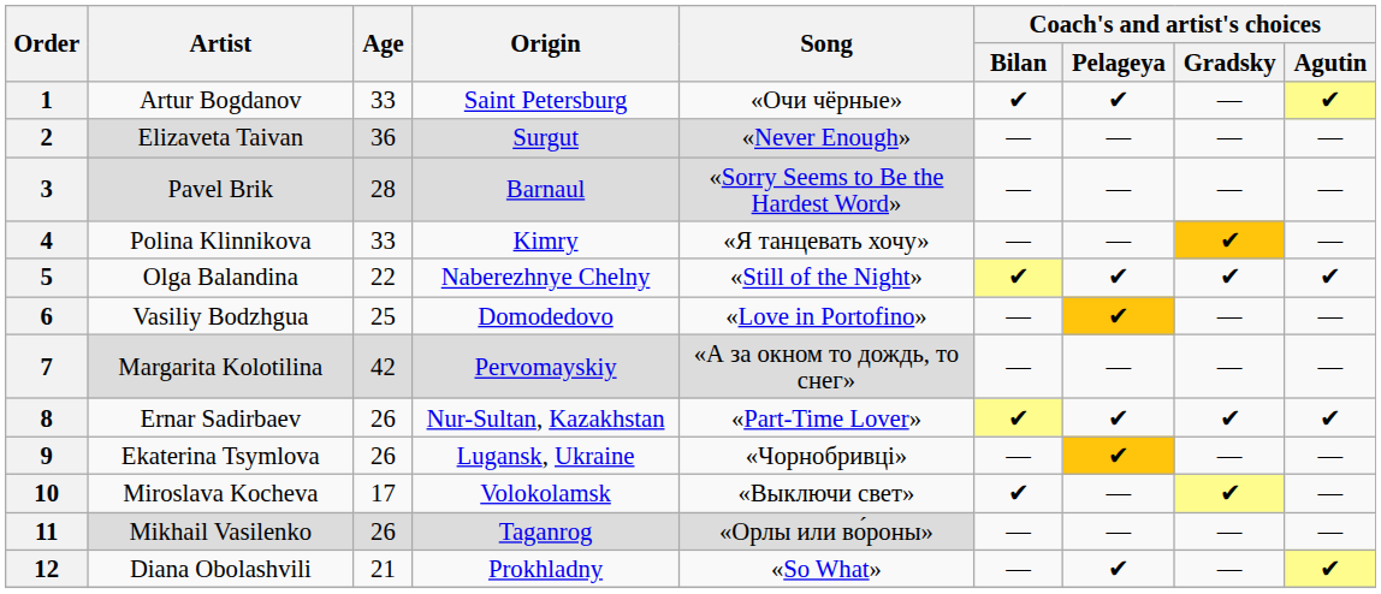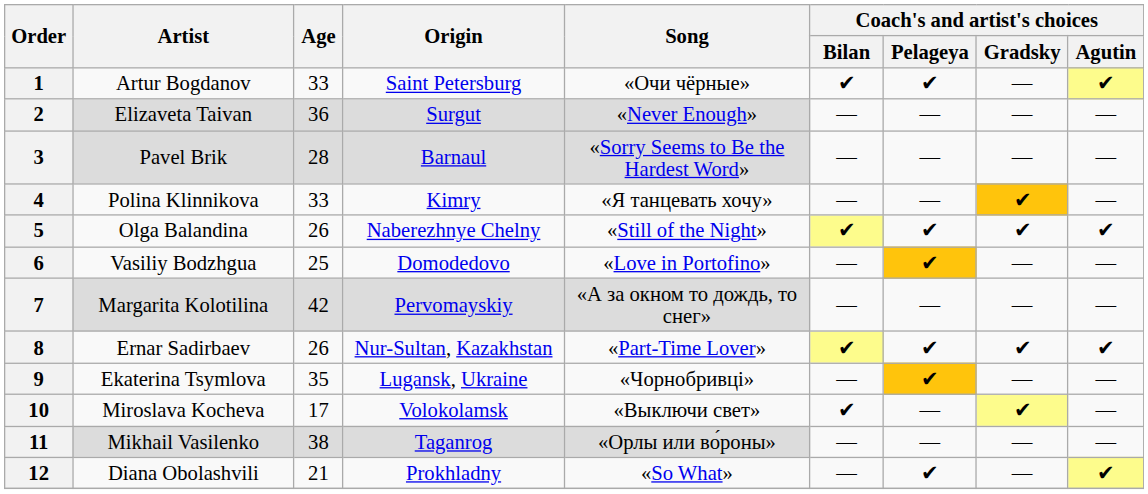5 | Age: 22 -> 26
9 | Age: 26 -> 35
11 | Age: 26 -> 38
